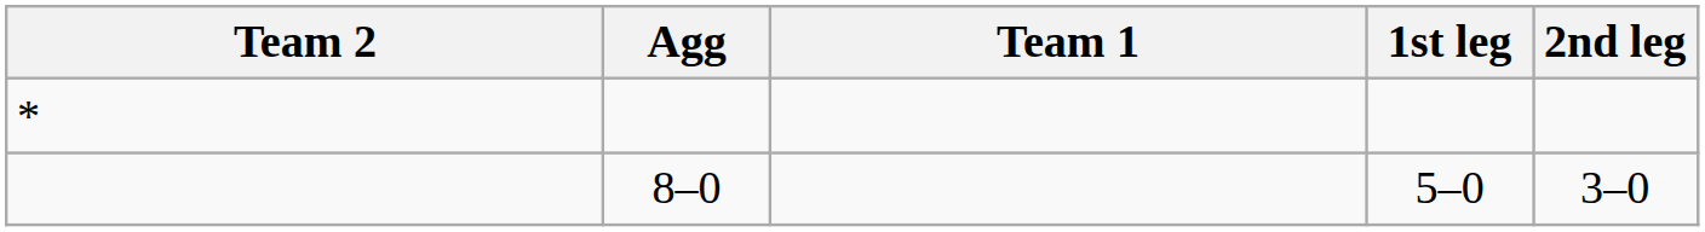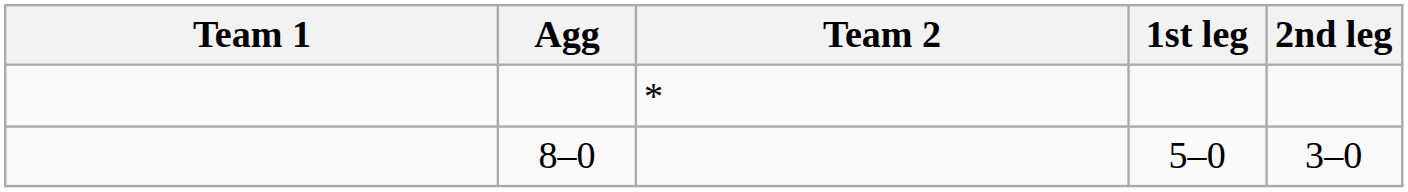columns swapped: Team 1 <-> Team 2
